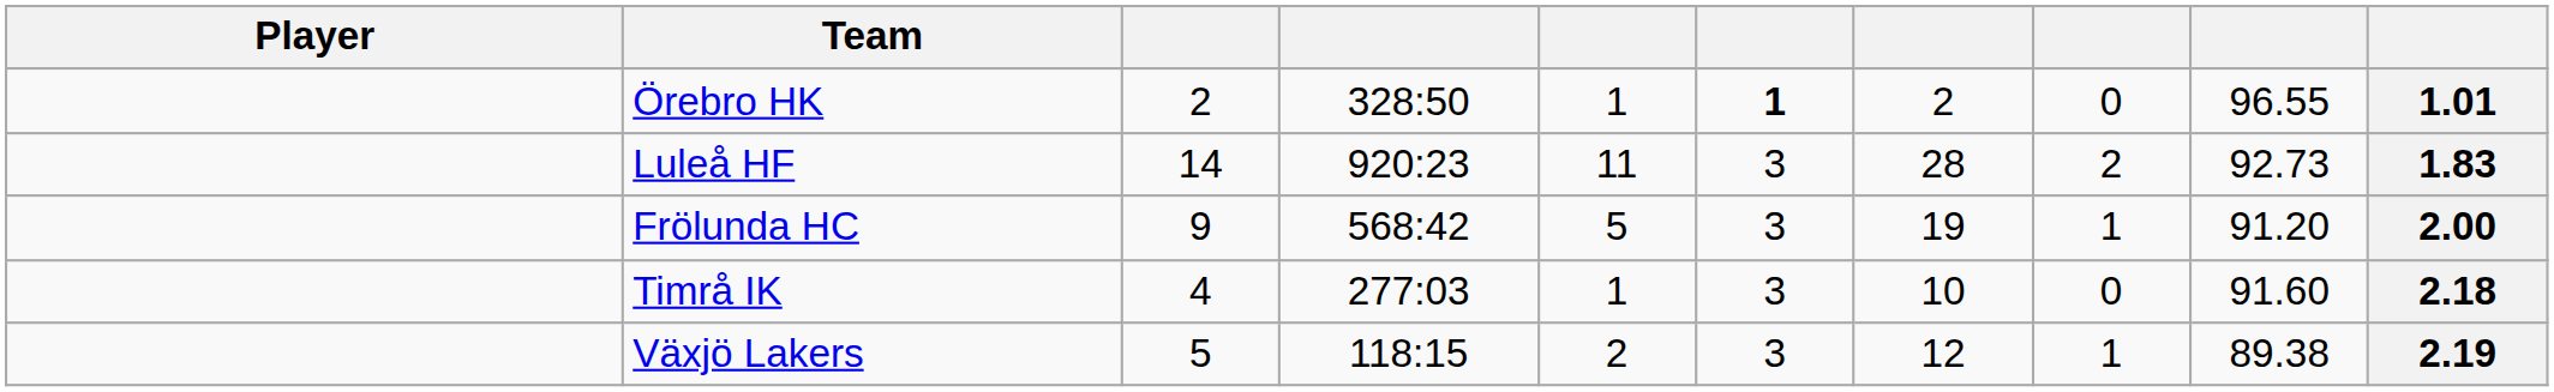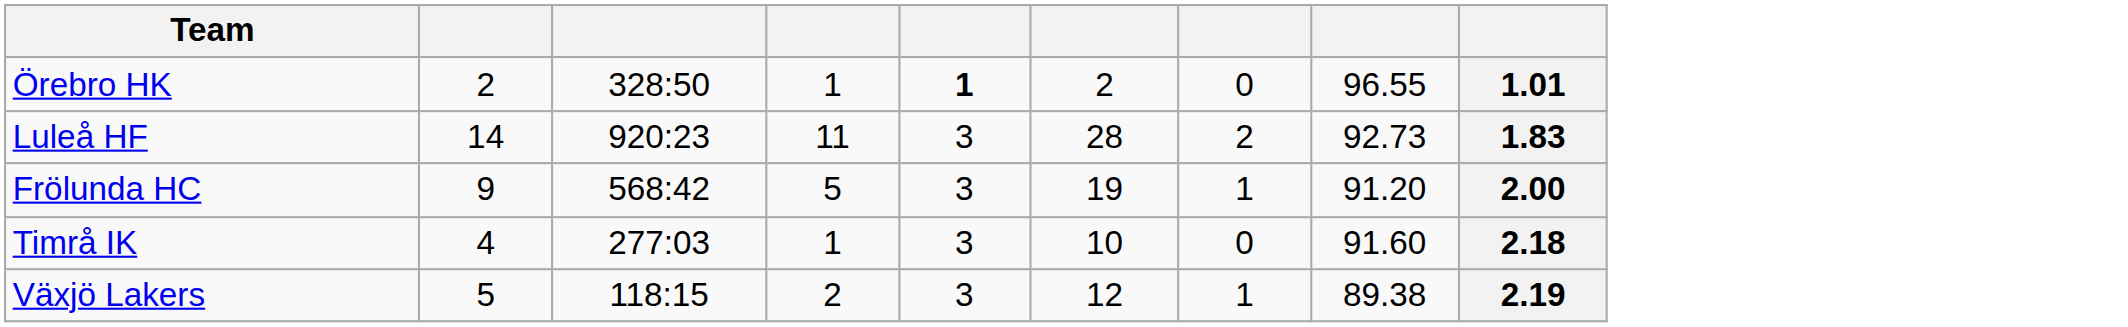- column: Player
